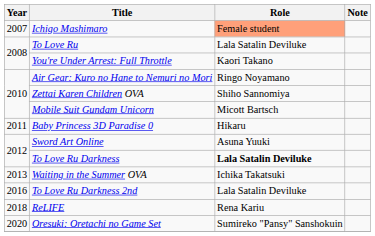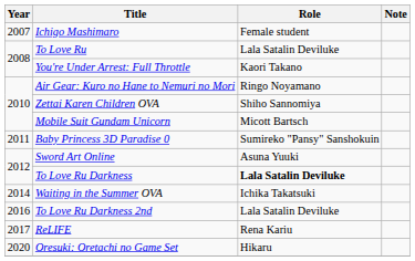Ichigo Mashimaro | Role: lightsalmon background -> no background
Baby Princess 3D Paradise 0 | Role: Hikaru -> Sumireko "Pansy" Sanshokuin
Waiting in the Summer OVA | Year: 2013 -> 2014
ReLIFE | Year: 2018 -> 2017
Oresuki: Oretachi no Game Set | Role: Sumireko "Pansy" Sanshokuin -> Hikaru
